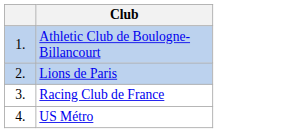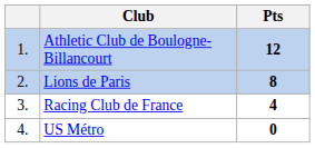+ column: Pts | 12 | 8 | 4 | 0
